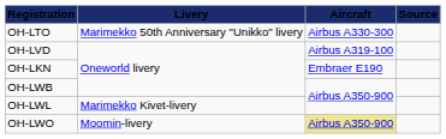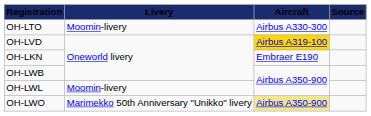OH-LTO | Livery: Marimekko 50th Anniversary "Unikko" livery -> Moomin-livery
OH-LVD | Aircraft: no background -> gold background
OH-LWL | Livery: Marimekko Kivet-livery -> Moomin-livery
OH-LWO | Livery: Moomin-livery -> Marimekko 50th Anniversary "Unikko" livery
